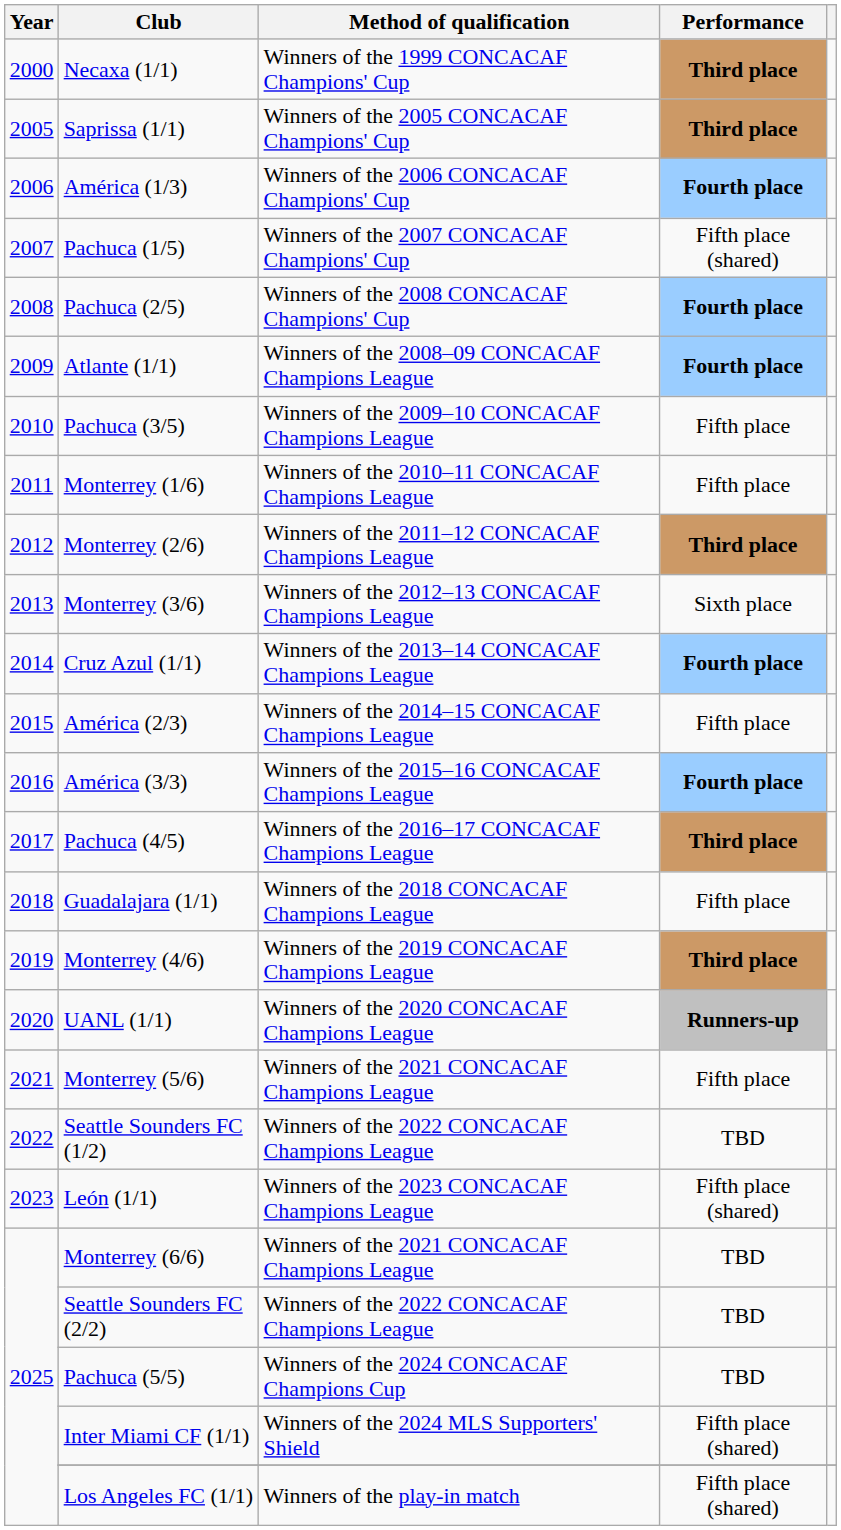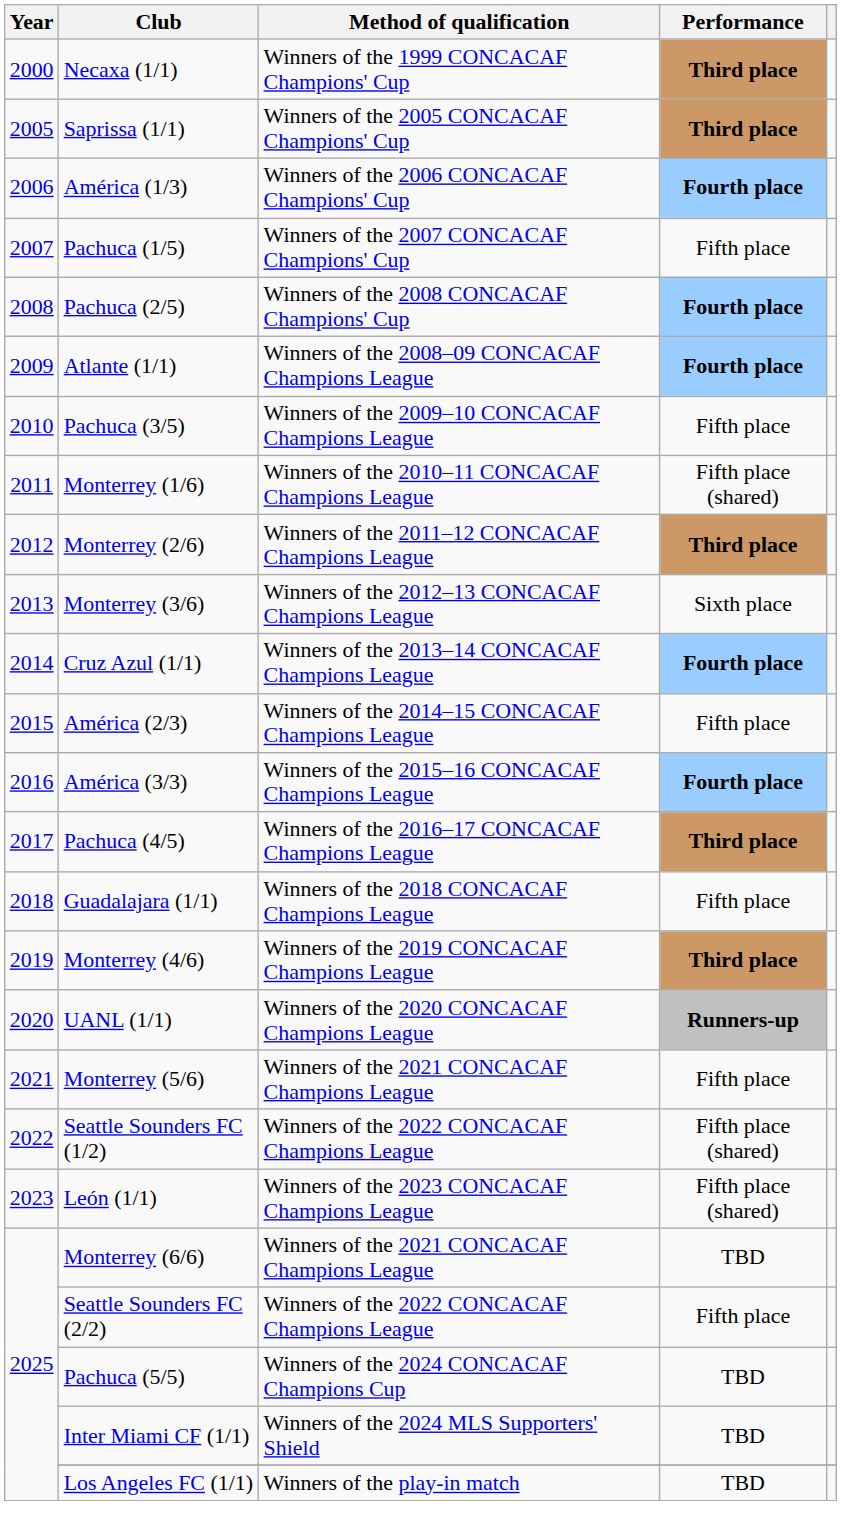Pachuca (1/5) | Performance: Fifth place (shared) -> Fifth place
Monterrey (1/6) | Performance: Fifth place -> Fifth place (shared)
Seattle Sounders FC (1/2) | Performance: TBD -> Fifth place (shared)
Seattle Sounders FC (2/2) | Performance: TBD -> Fifth place
Inter Miami CF (1/1) | Performance: Fifth place (shared) -> TBD
Los Angeles FC (1/1) | Performance: Fifth place (shared) -> TBD
